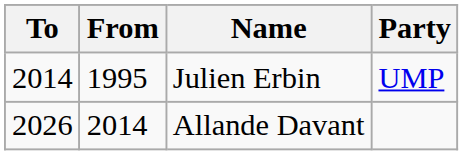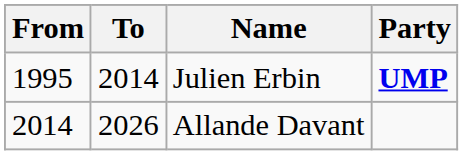columns swapped: From <-> To
Julien Erbin | Party: normal -> bold
